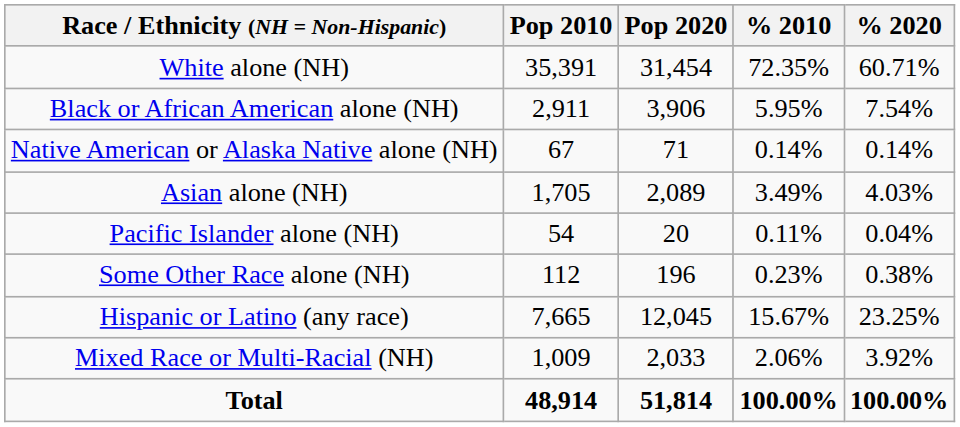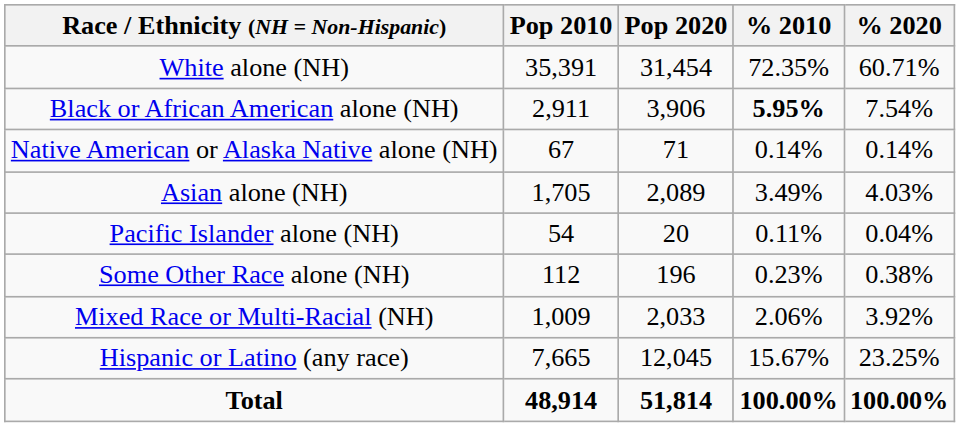Black or African American alone (NH) | % 2010: normal -> bold
rows swapped: Mixed Race or Multi-Racial (NH) <-> Hispanic or Latino (any race)
